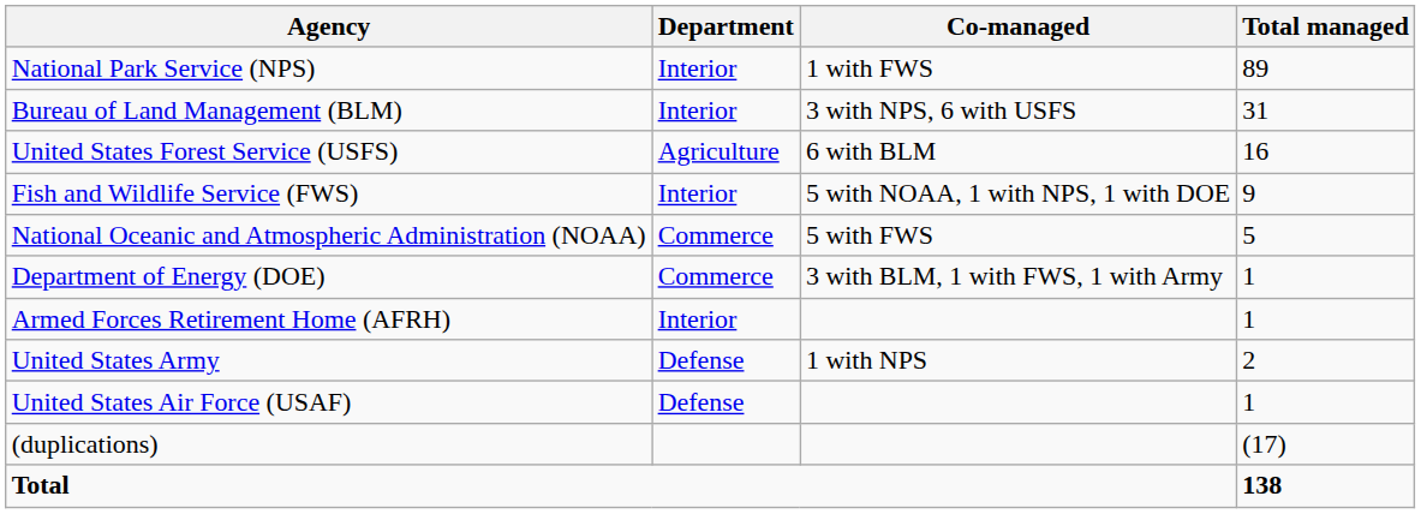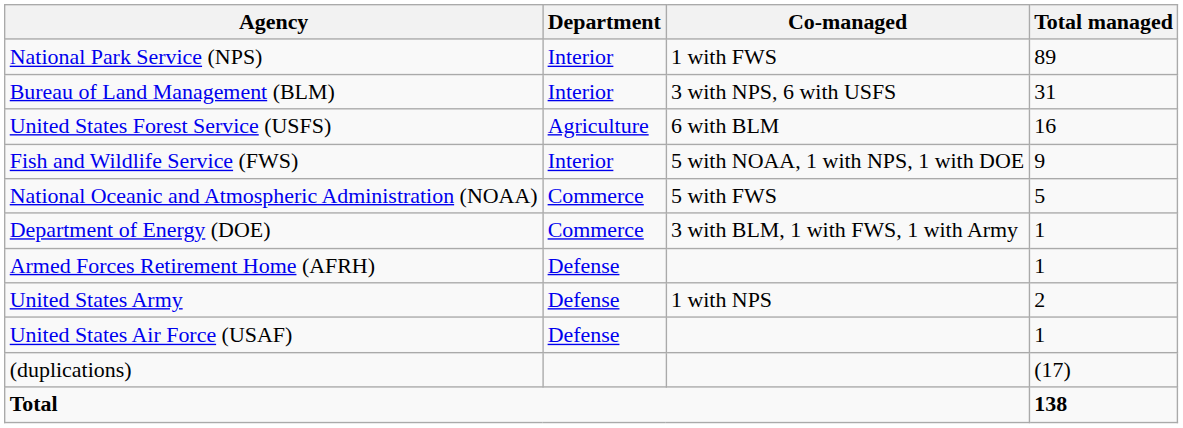Armed Forces Retirement Home (AFRH) | Department: Interior -> Defense
